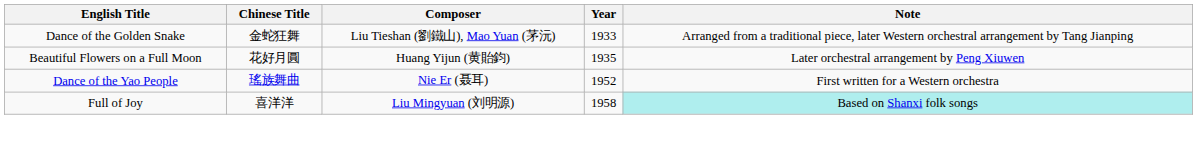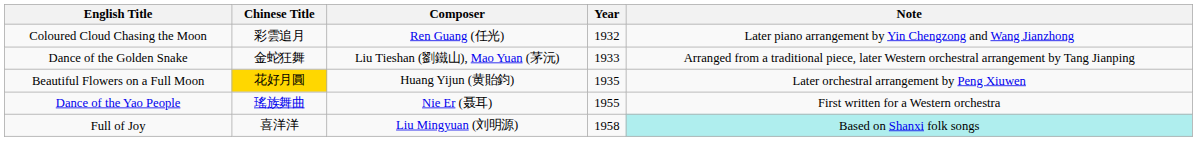+ row: Coloured Cloud Chasing the Moon | 彩雲追月 | Ren Guang (任光) | 1932 | Later piano arrangement by Yin Chengzong and Wang Jianzhong
Beautiful Flowers on a Full Moon | Chinese Title: no background -> gold background
Dance of the Yao People | Year: 1952 -> 1955
